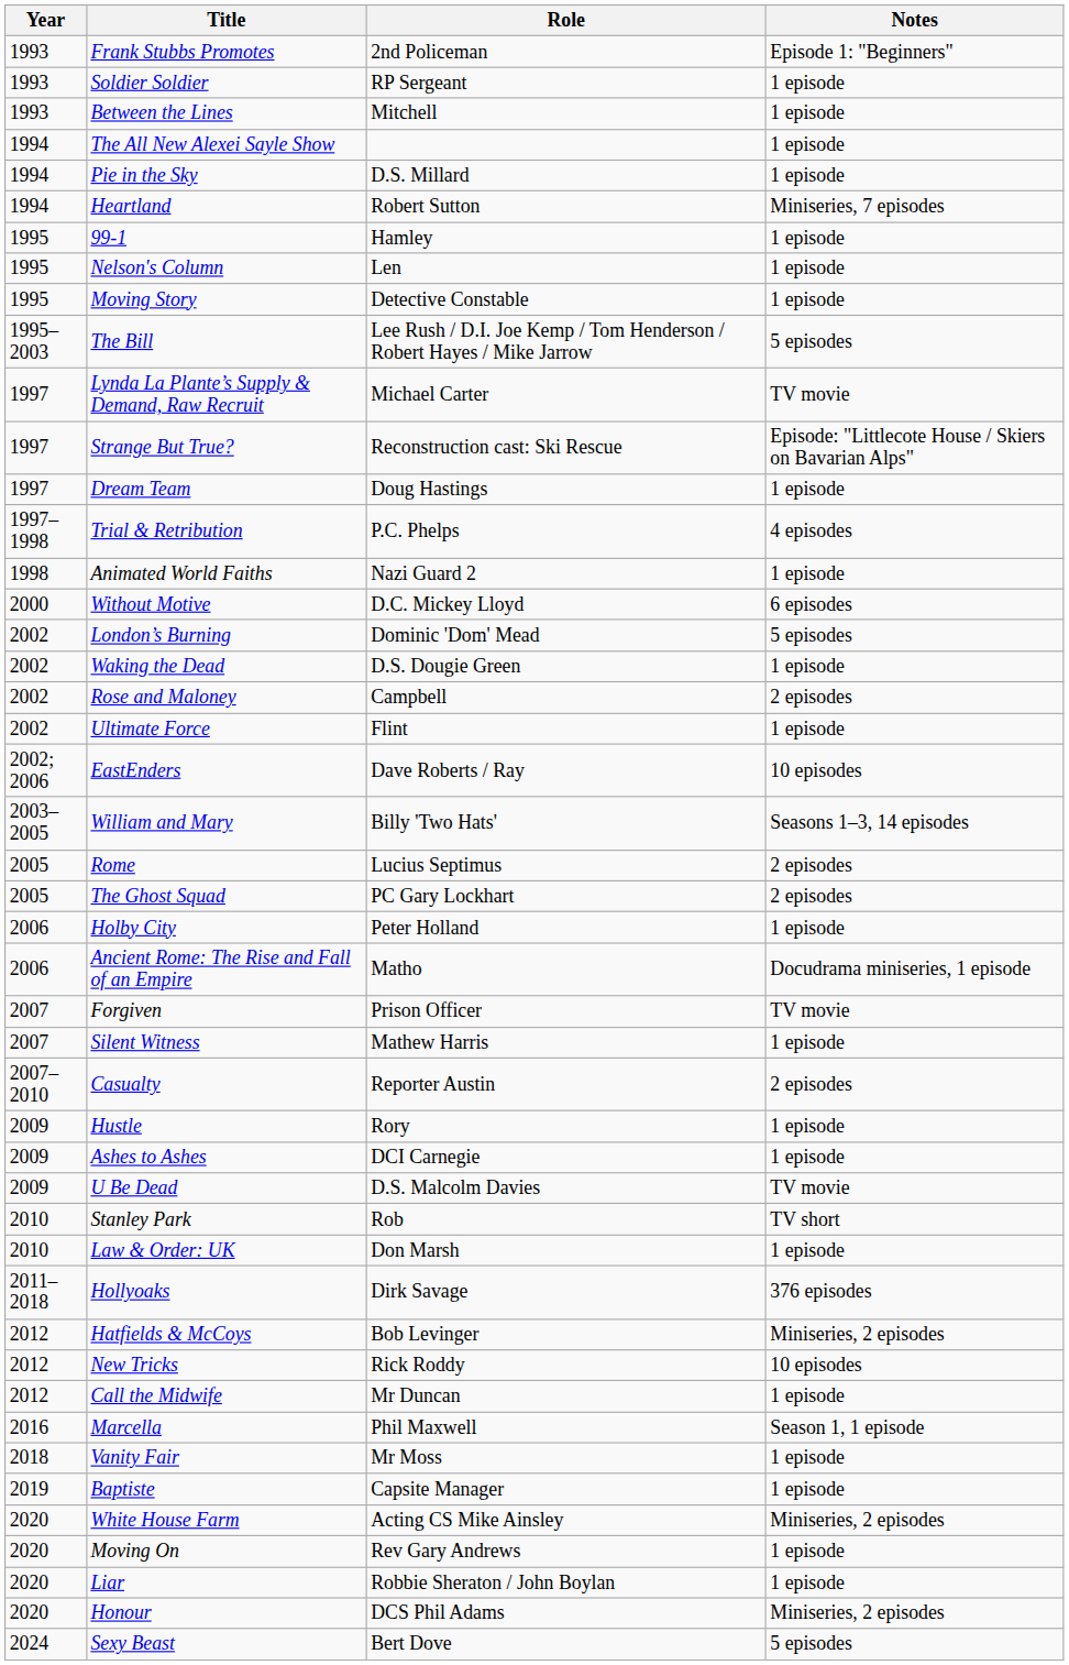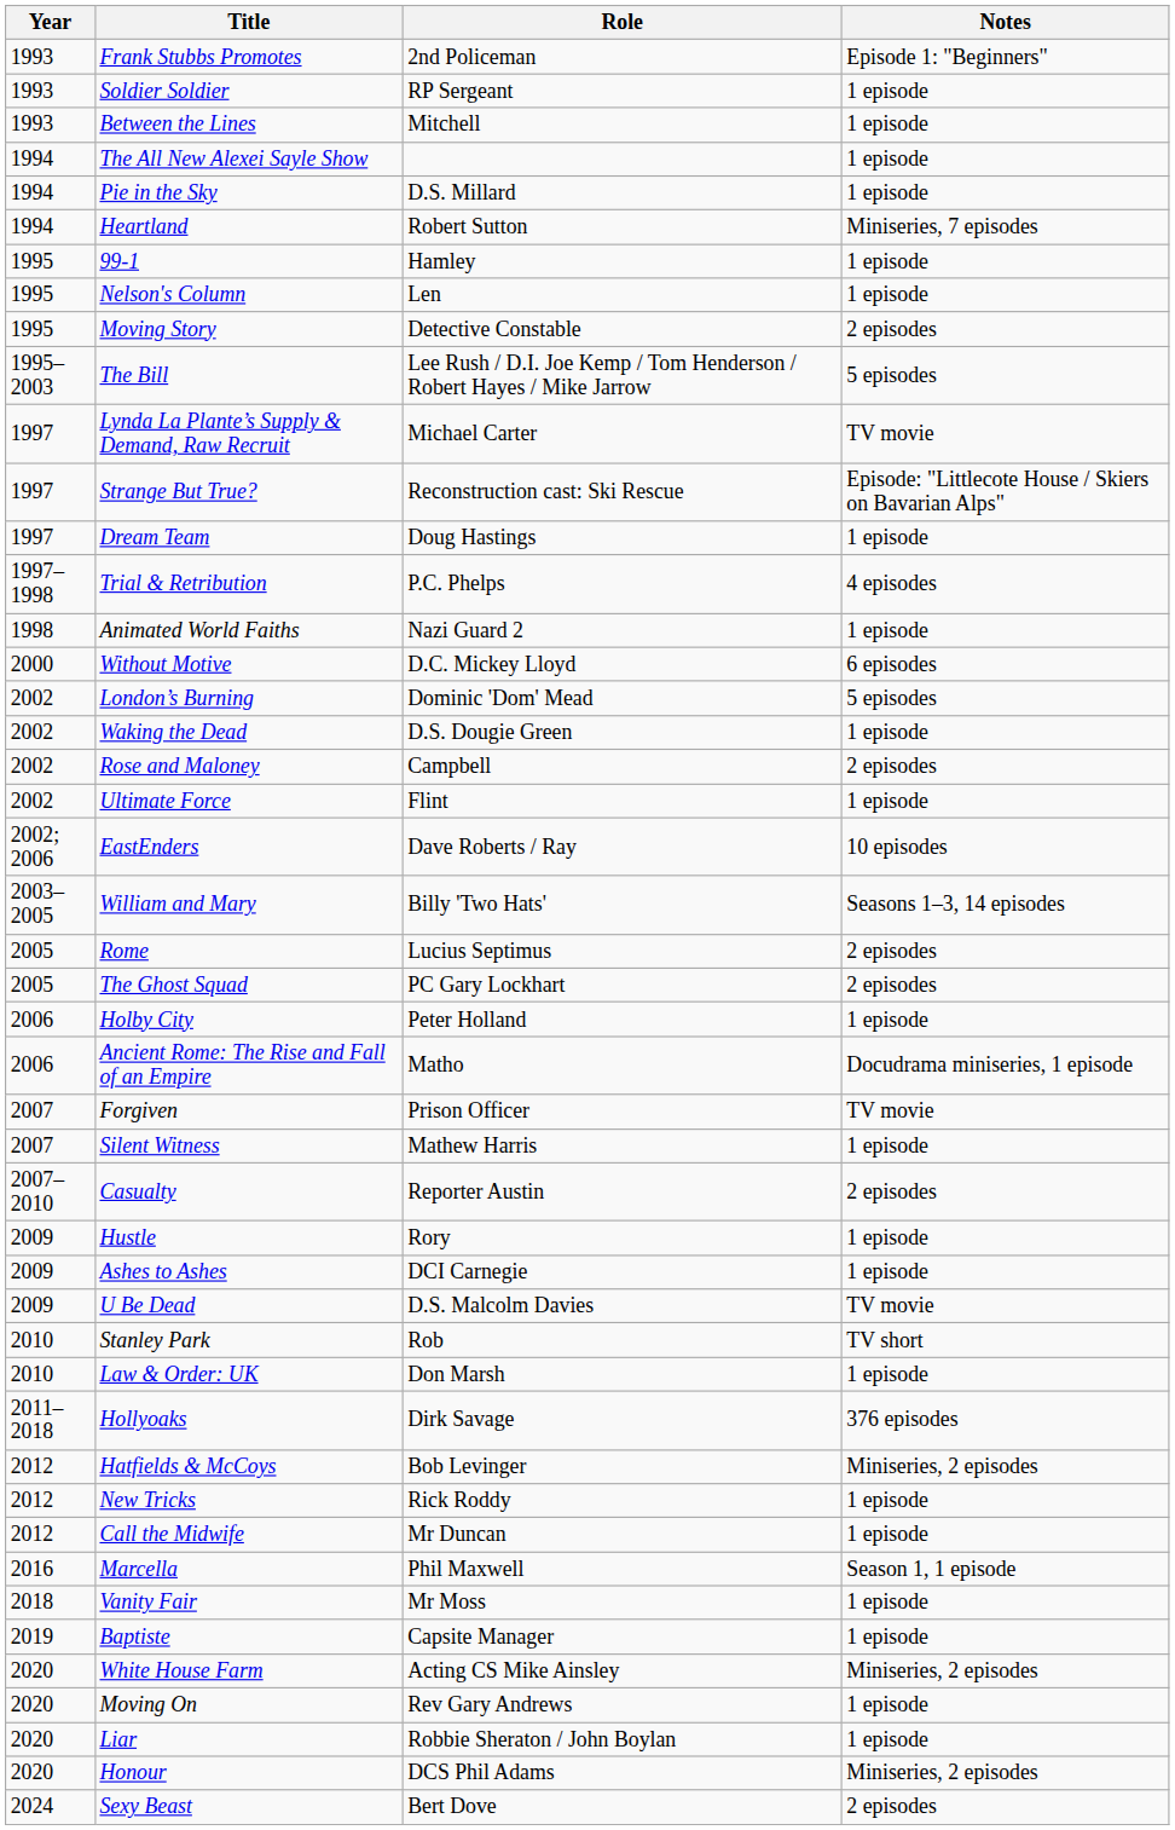Moving Story | Notes: 1 episode -> 2 episodes
New Tricks | Notes: 10 episodes -> 1 episode
Sexy Beast | Notes: 5 episodes -> 2 episodes
